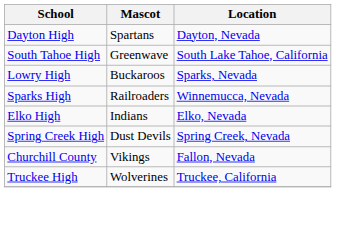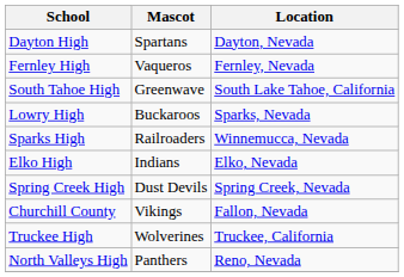+ row: Fernley High | Vaqueros | Fernley, Nevada
+ row: North Valleys High | Panthers | Reno, Nevada
